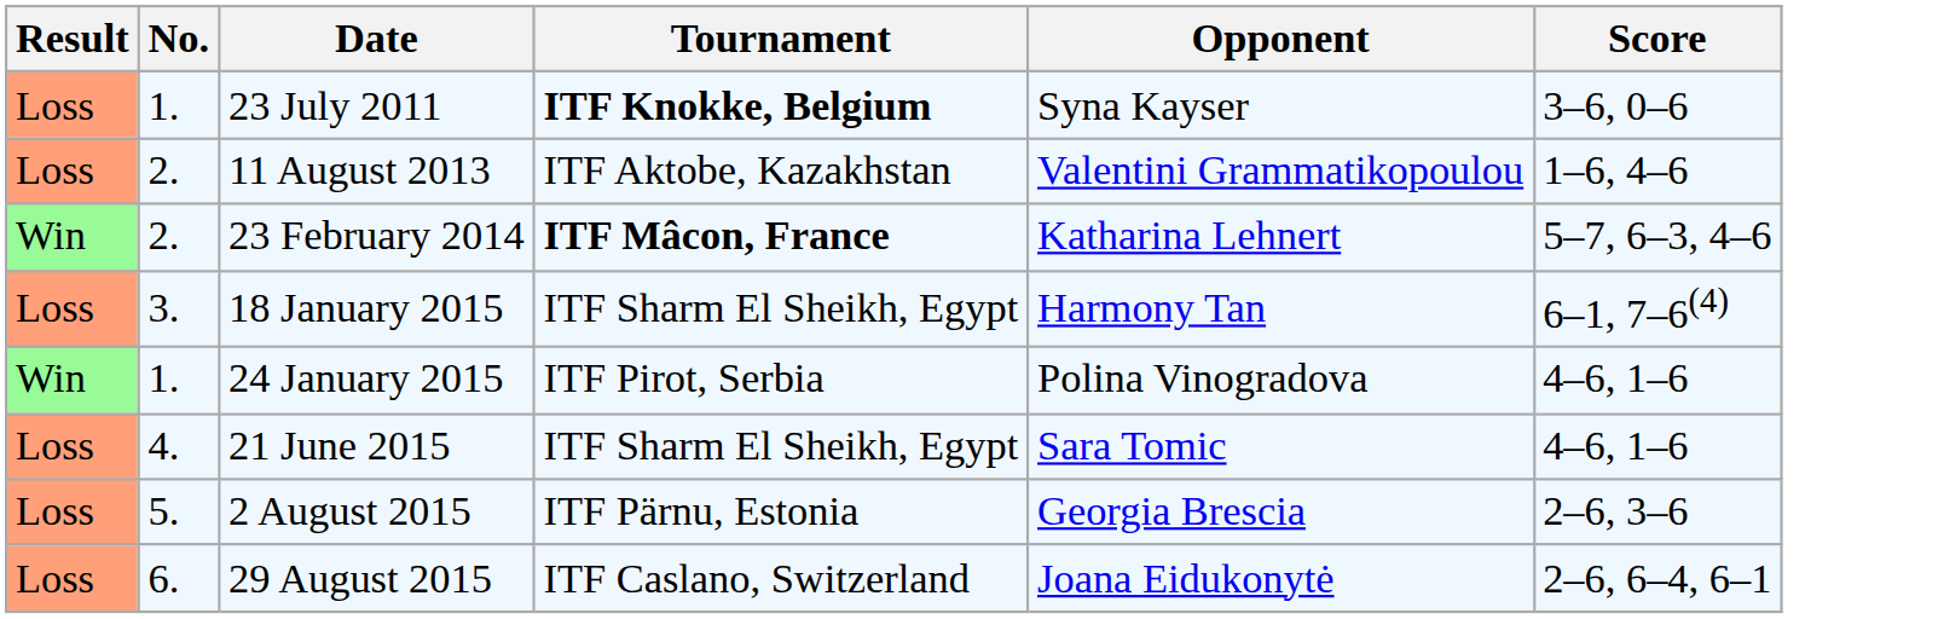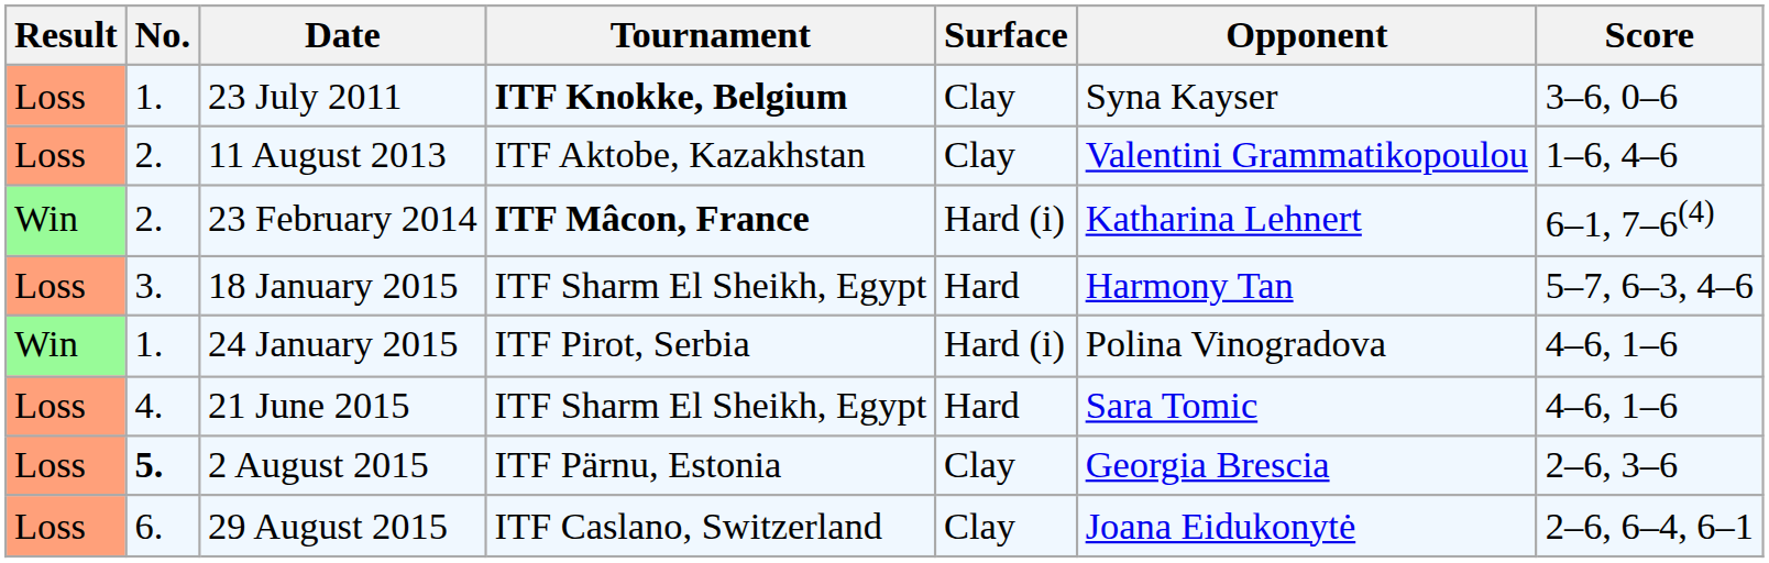+ column: Surface | Clay | Clay | Hard (i) | Hard | Hard (i) | Hard | Clay | Clay
23 February 2014 | Score: 5–7, 6–3, 4–6 -> 6–1, 7–6(4)
18 January 2015 | Score: 6–1, 7–6(4) -> 5–7, 6–3, 4–6
2 August 2015 | No.: normal -> bold
